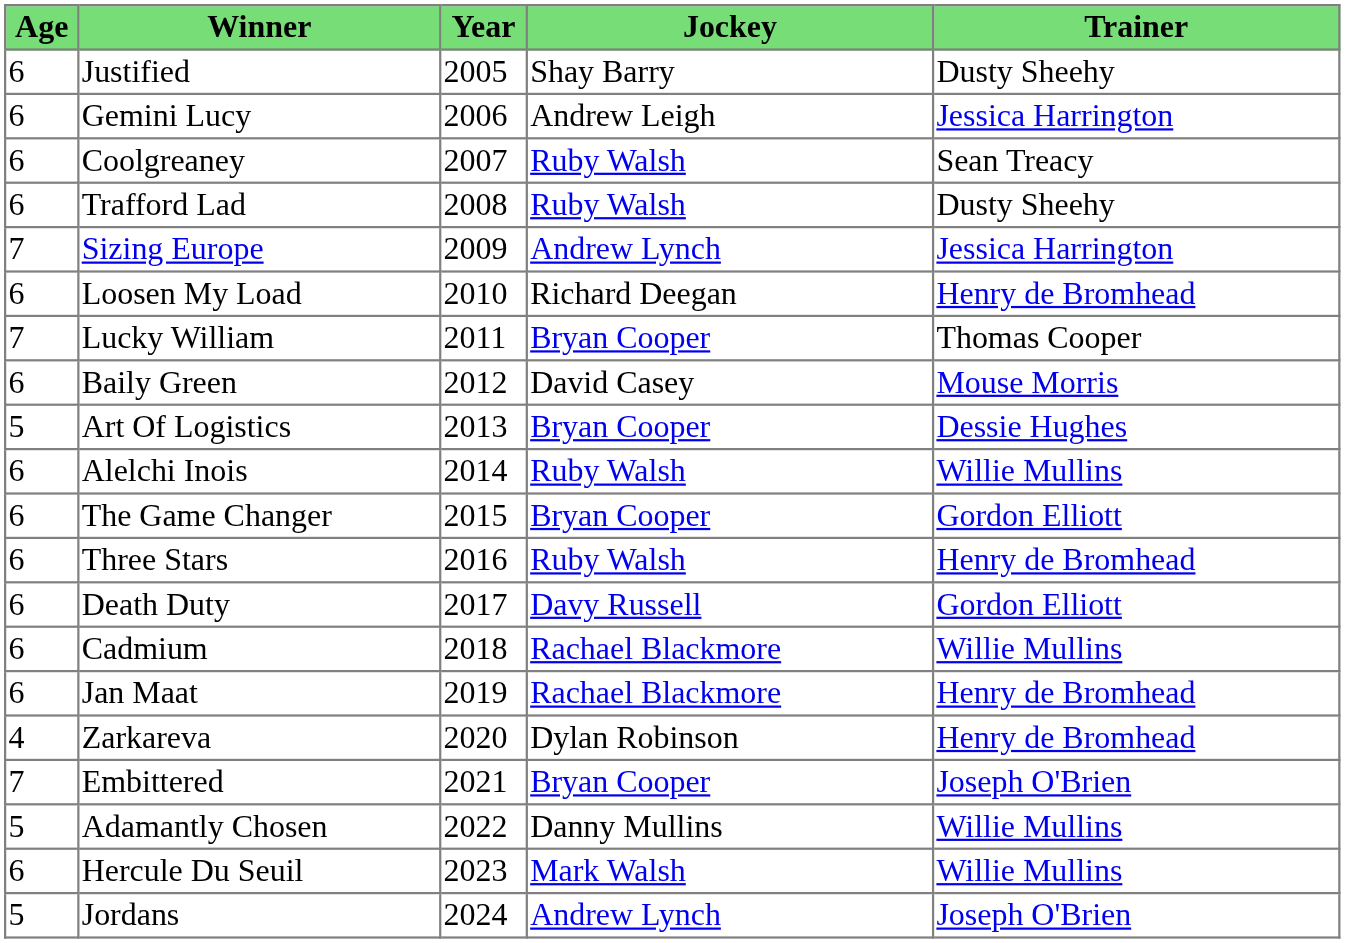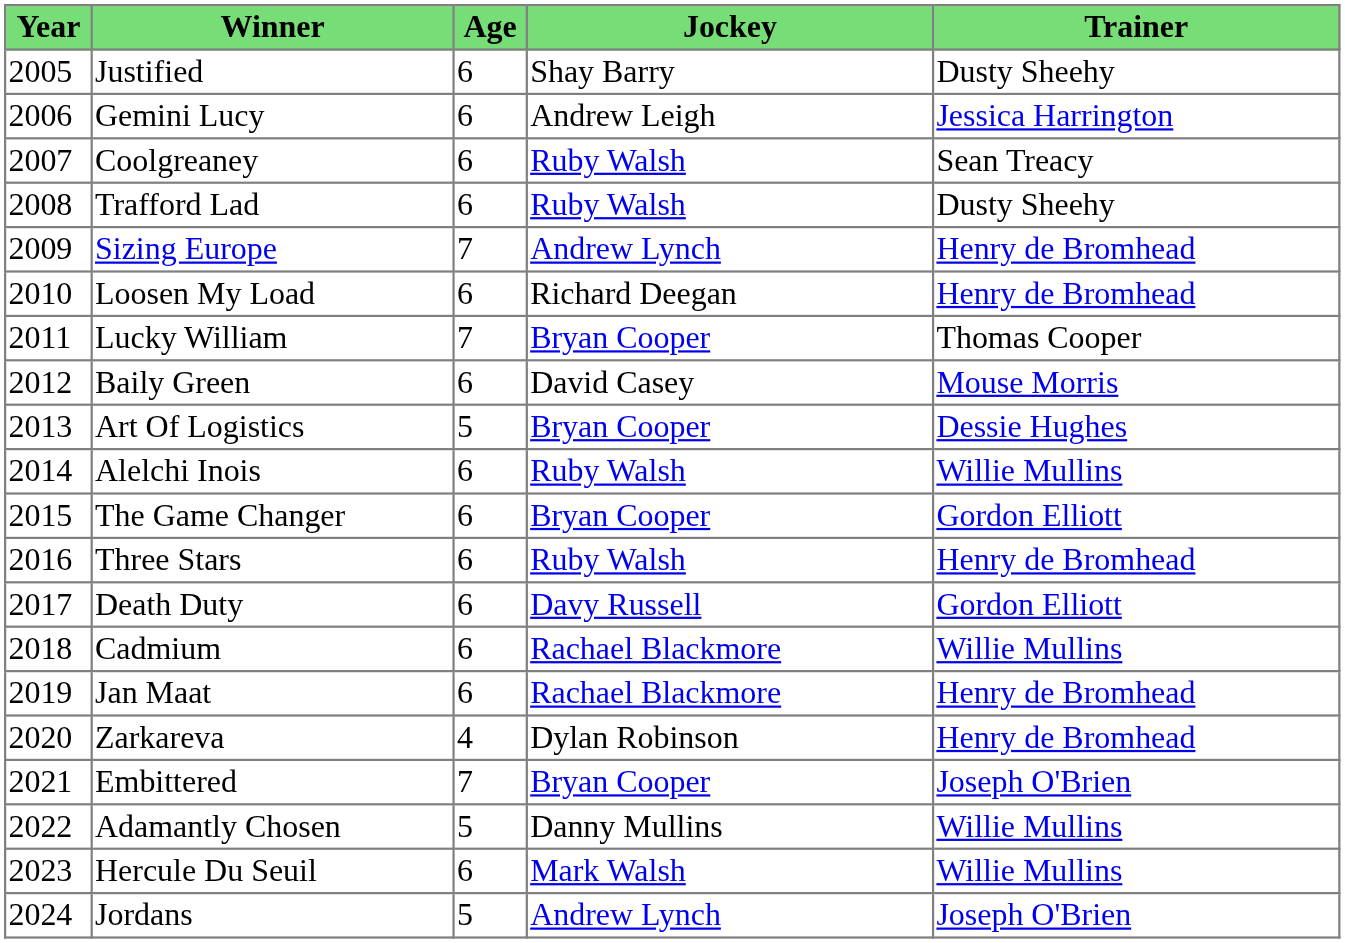columns swapped: Year <-> Age
Sizing Europe | Trainer: Jessica Harrington -> Henry de Bromhead
